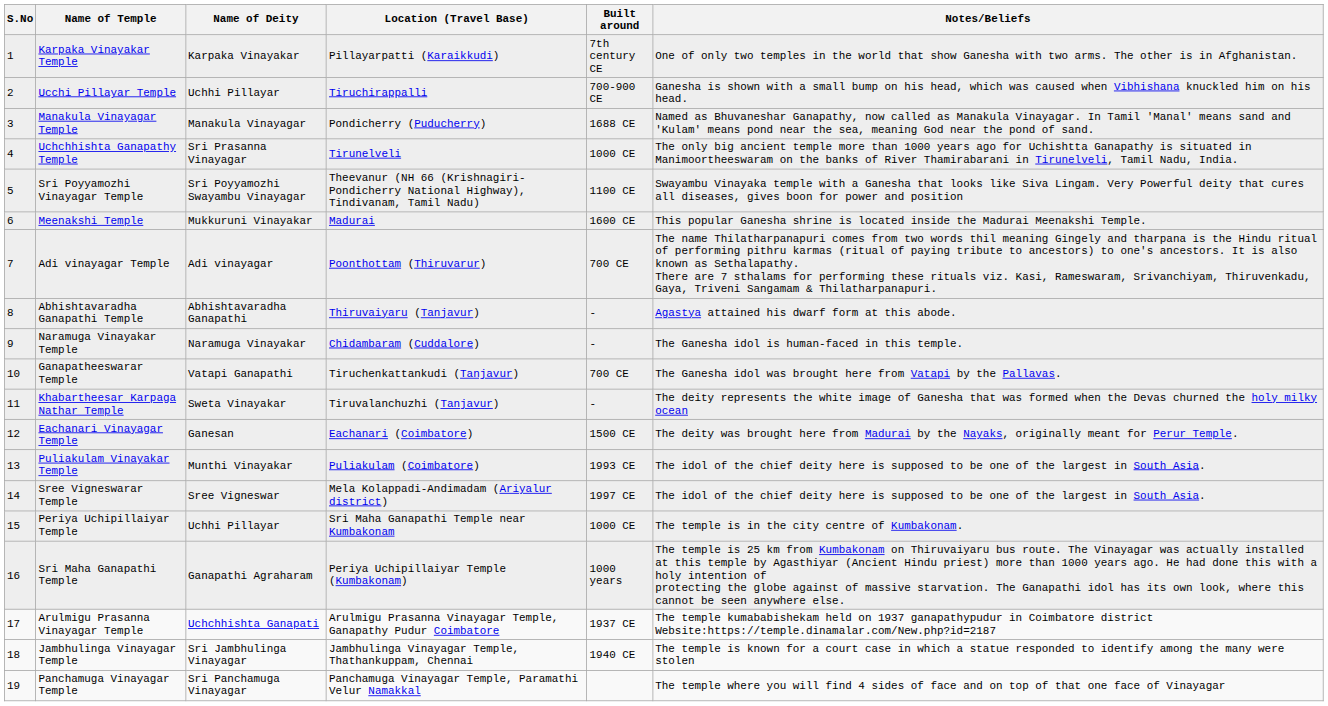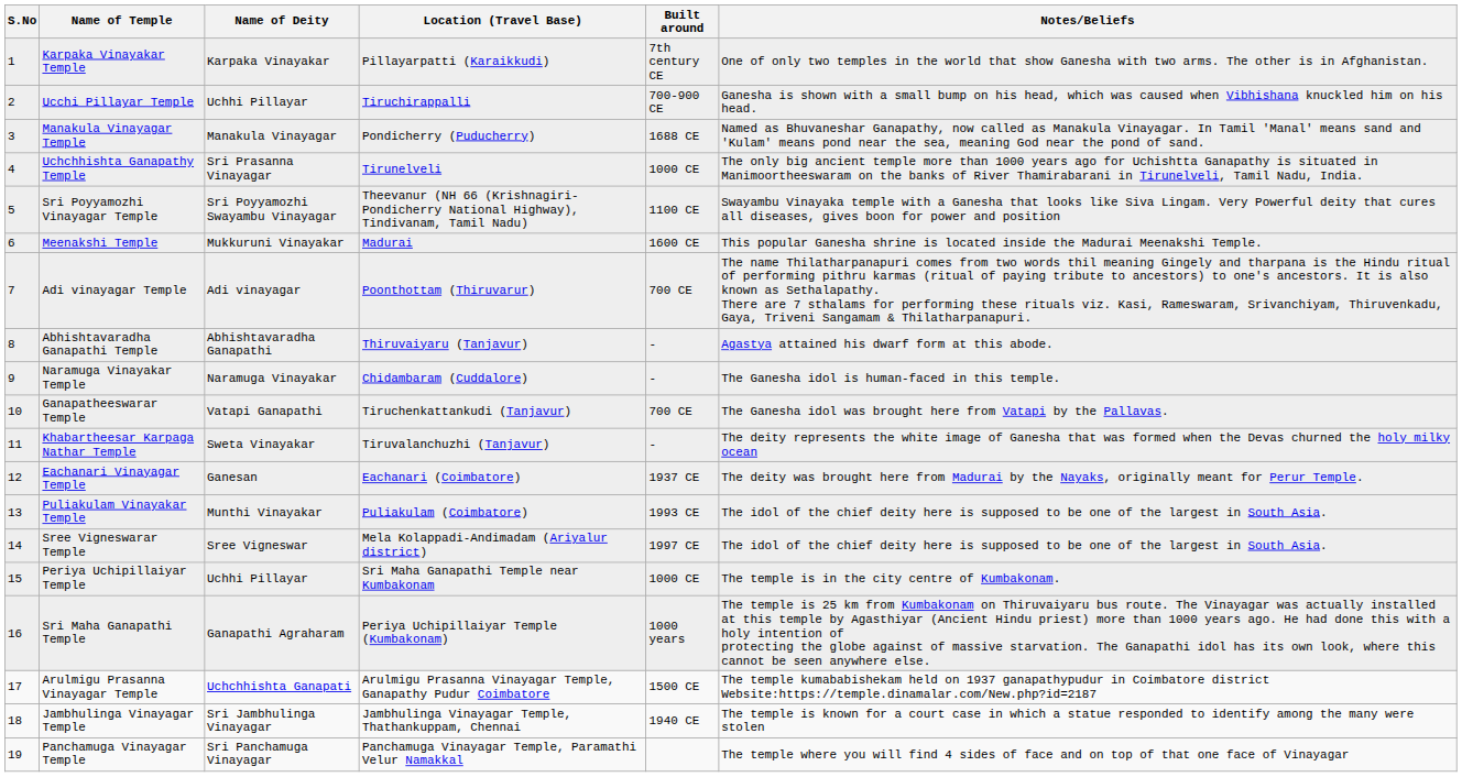Eachanari Vinayagar Temple | Built around: 1500 CE -> 1937 CE
Arulmigu Prasanna Vinayagar Temple | Built around: 1937 CE -> 1500 CE
